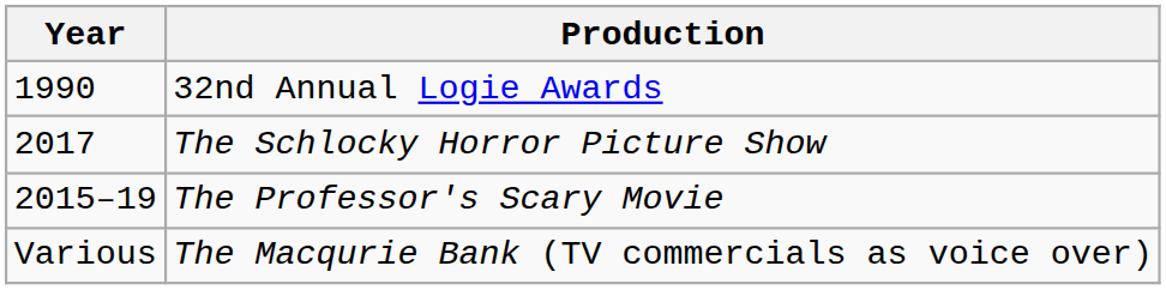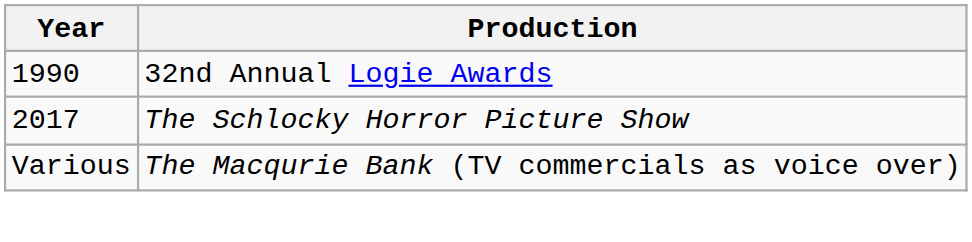- row: 2015–19 | The Professor's Scary Movie
